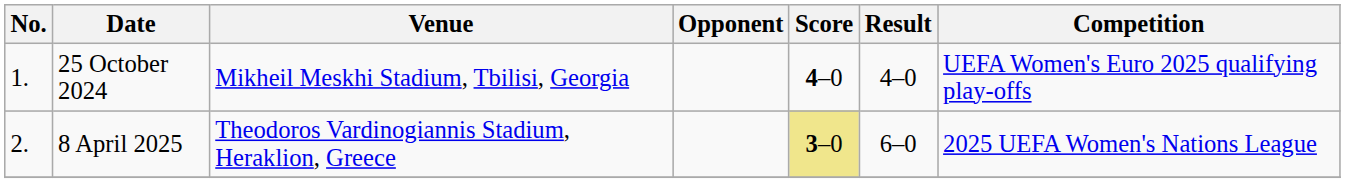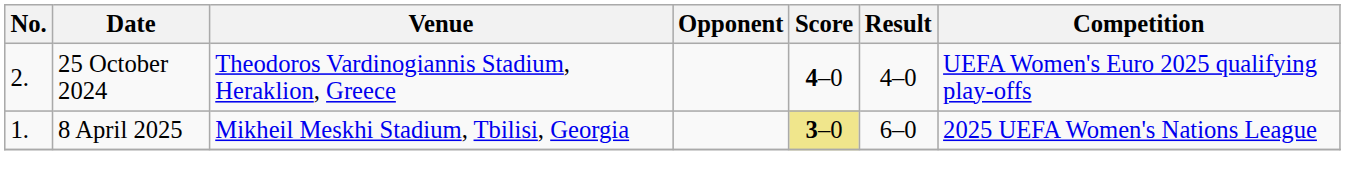25 October 2024 | No.: 1. -> 2.
25 October 2024 | Venue: Mikheil Meskhi Stadium, Tbilisi, Georgia -> Theodoros Vardinogiannis Stadium, Heraklion, Greece
8 April 2025 | No.: 2. -> 1.
8 April 2025 | Venue: Theodoros Vardinogiannis Stadium, Heraklion, Greece -> Mikheil Meskhi Stadium, Tbilisi, Georgia
